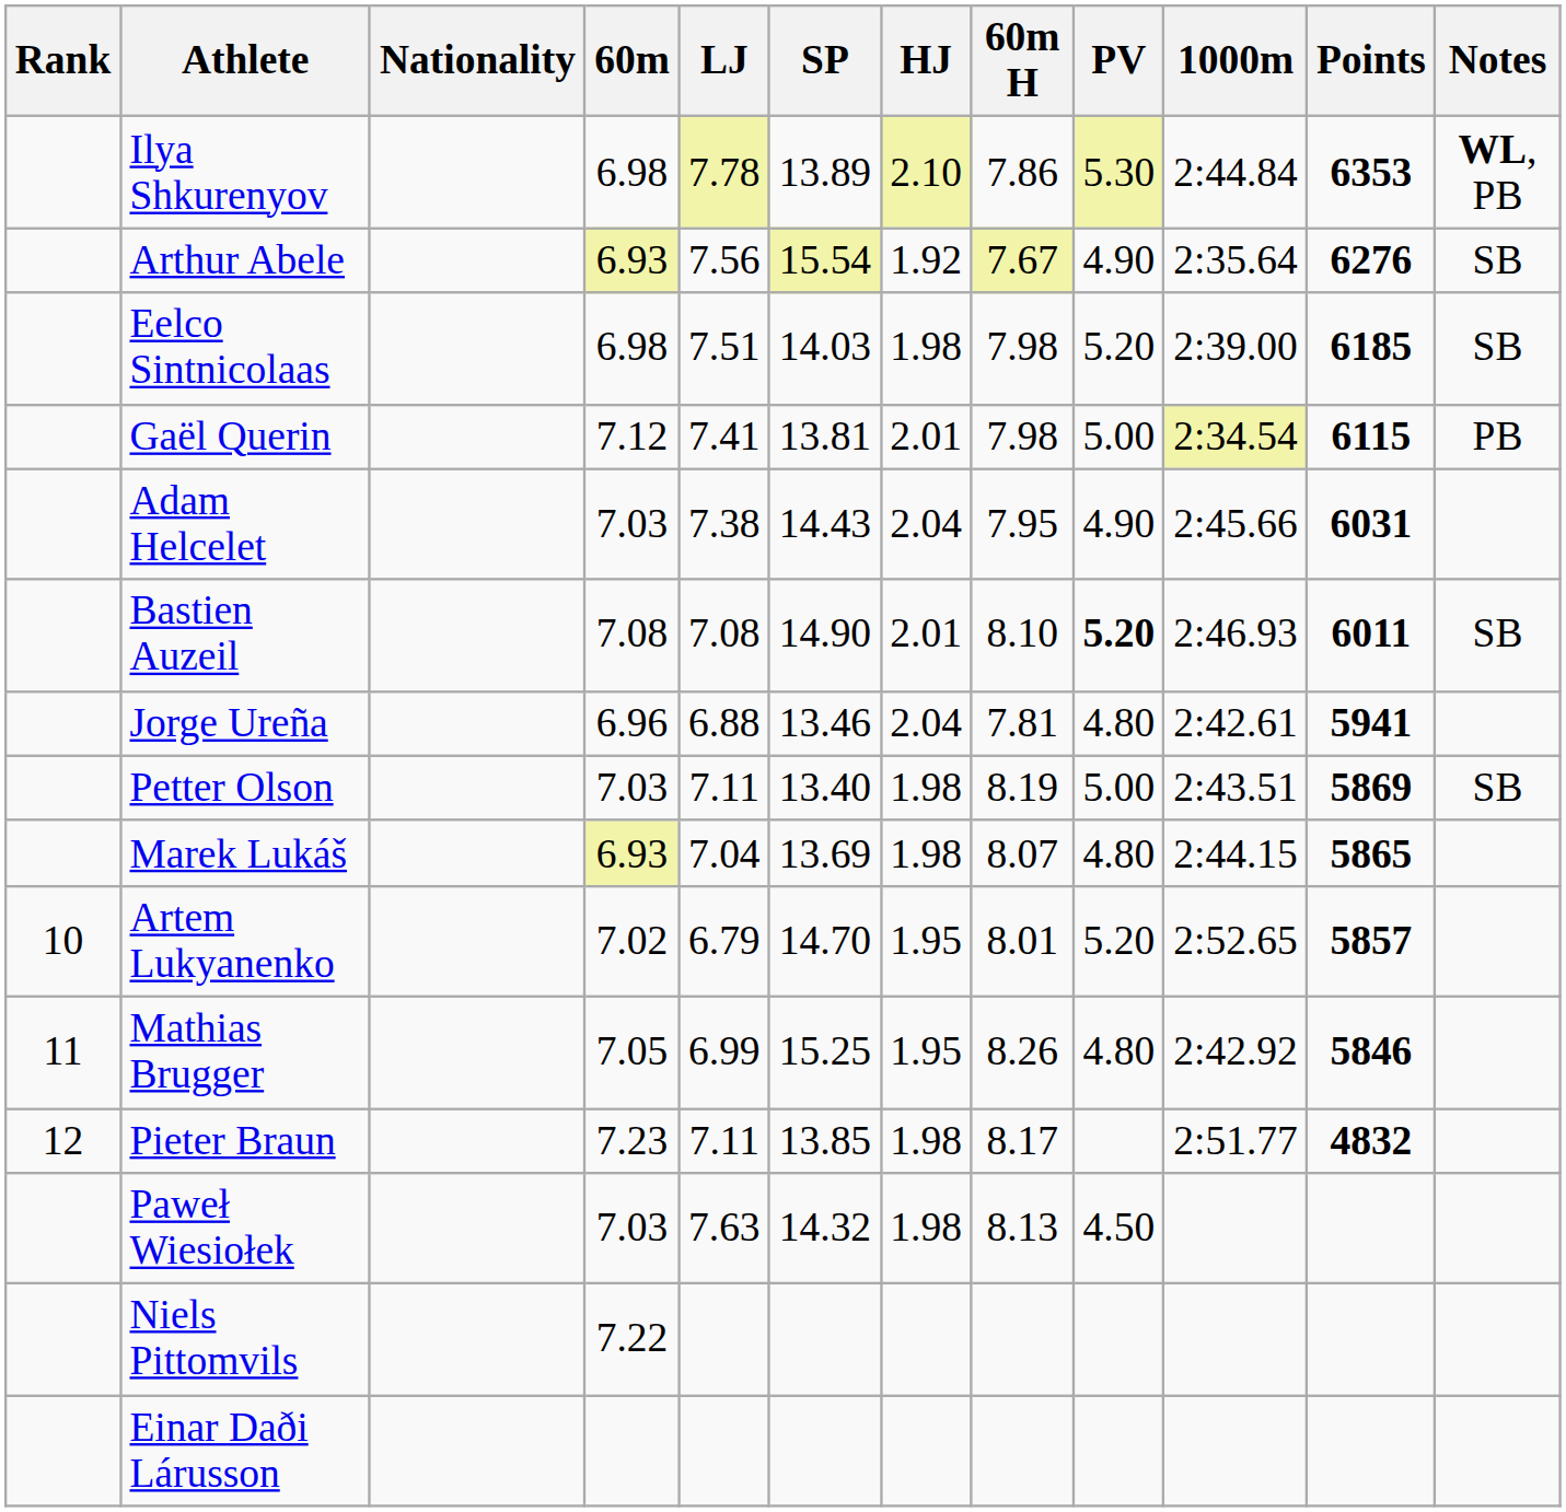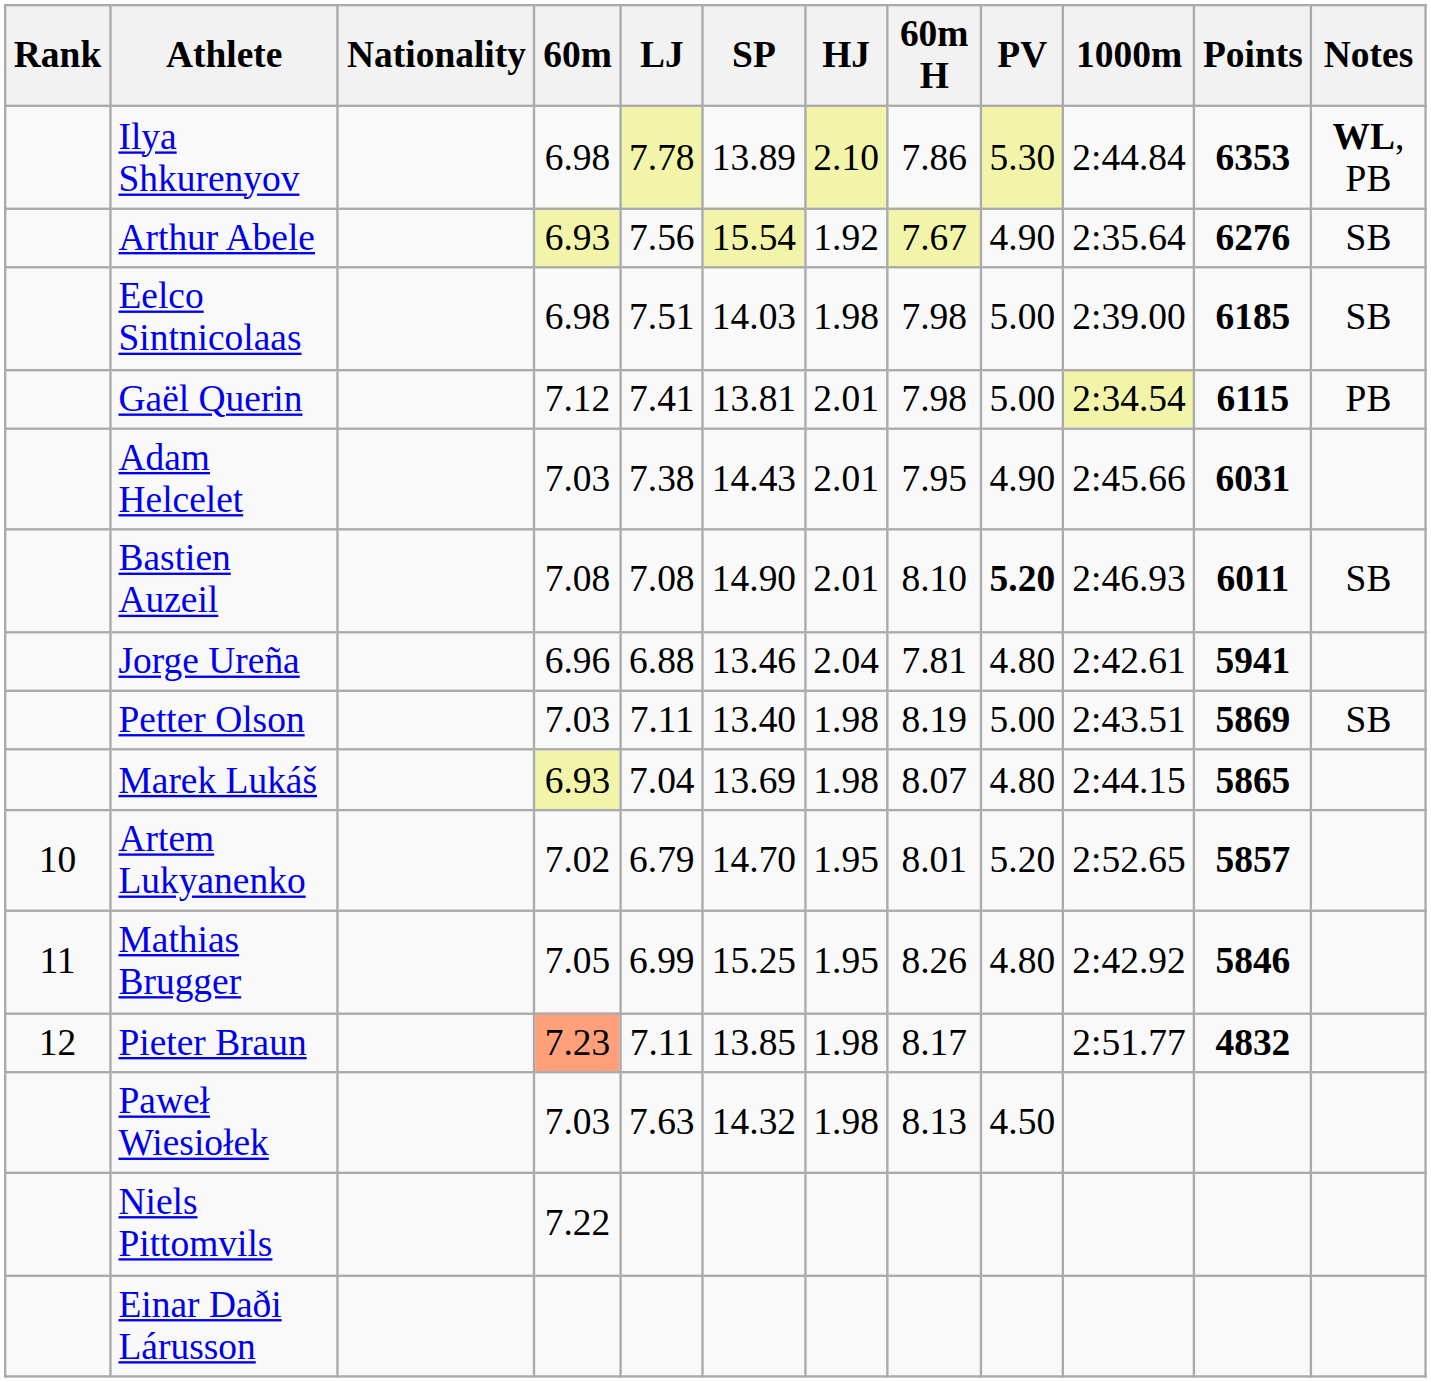Eelco Sintnicolaas | PV: 5.20 -> 5.00
Adam Helcelet | HJ: 2.04 -> 2.01
Pieter Braun | 60m: no background -> lightsalmon background
